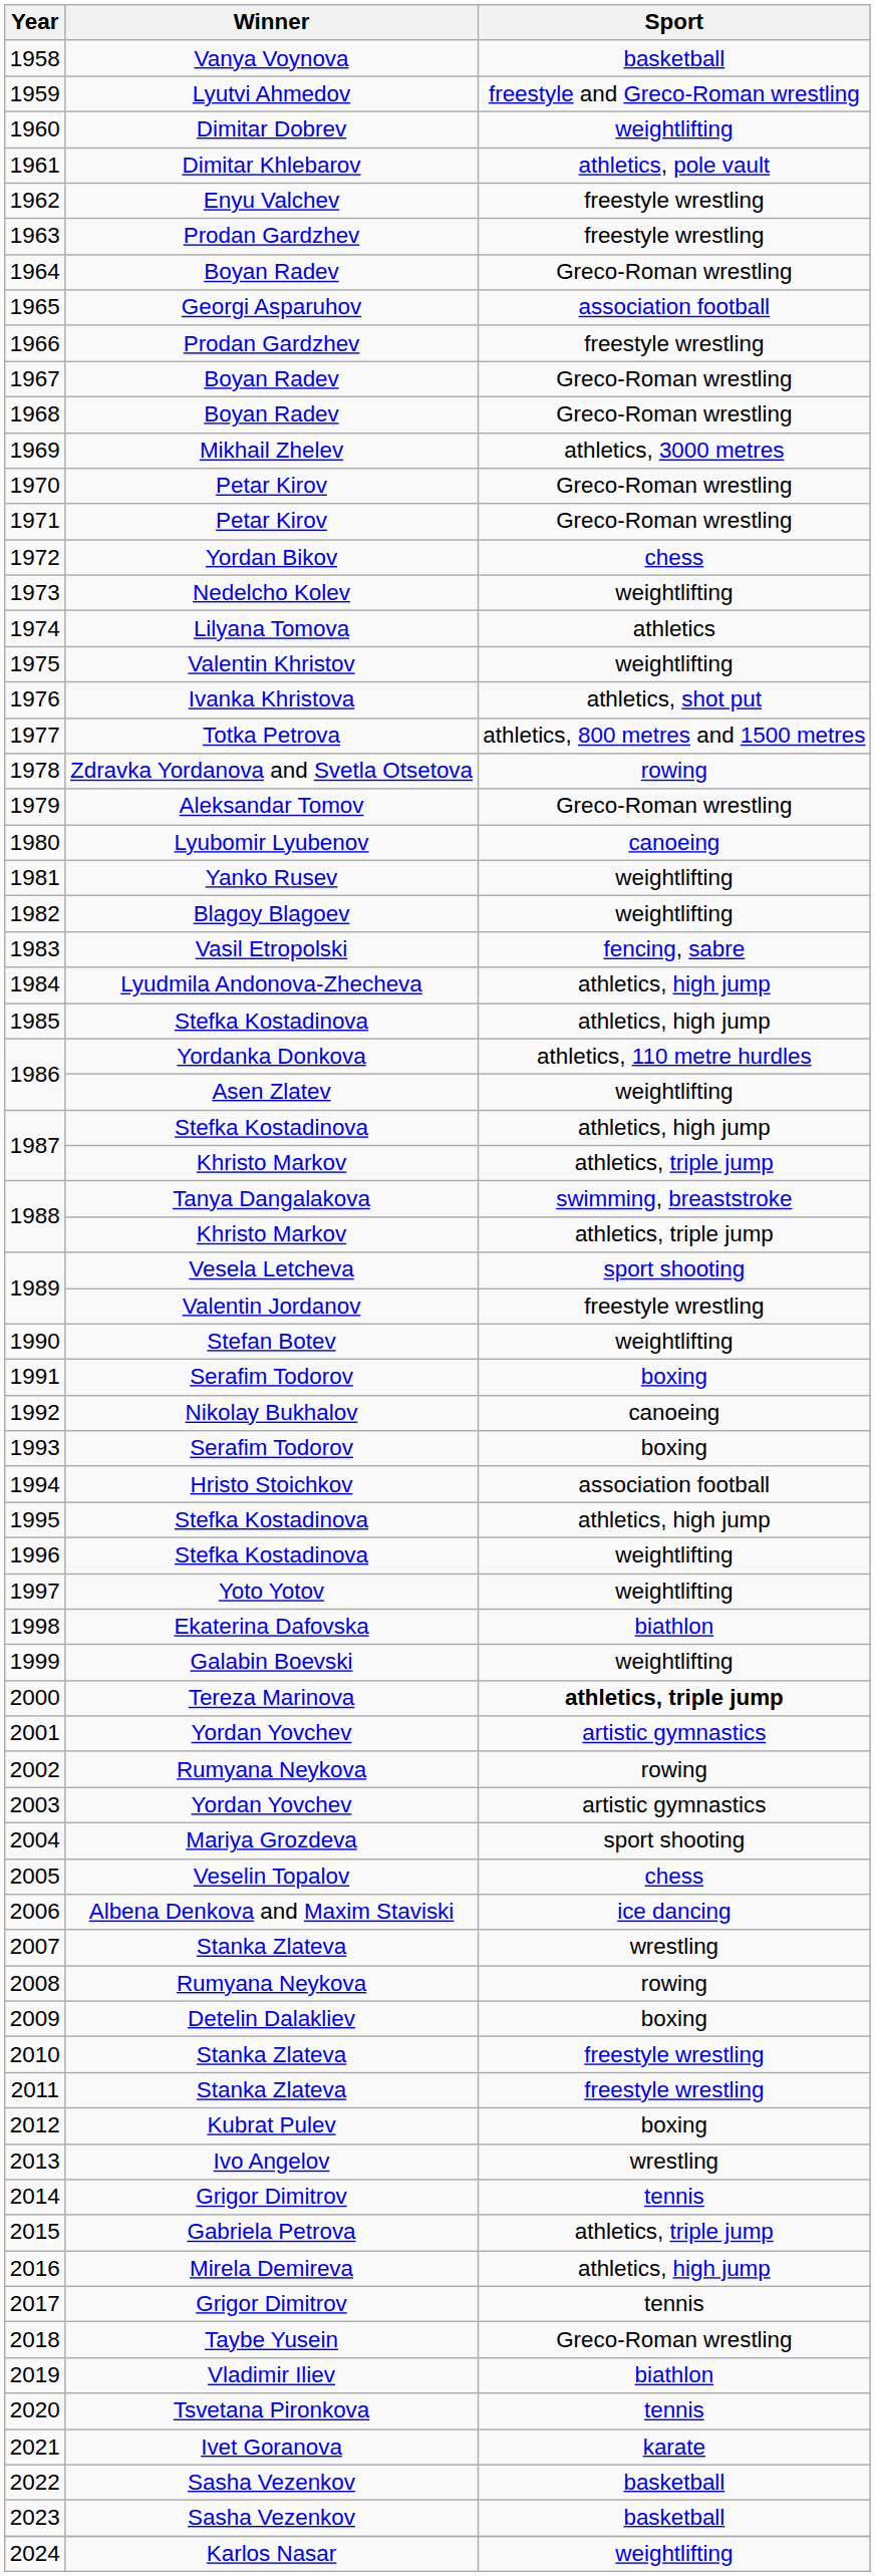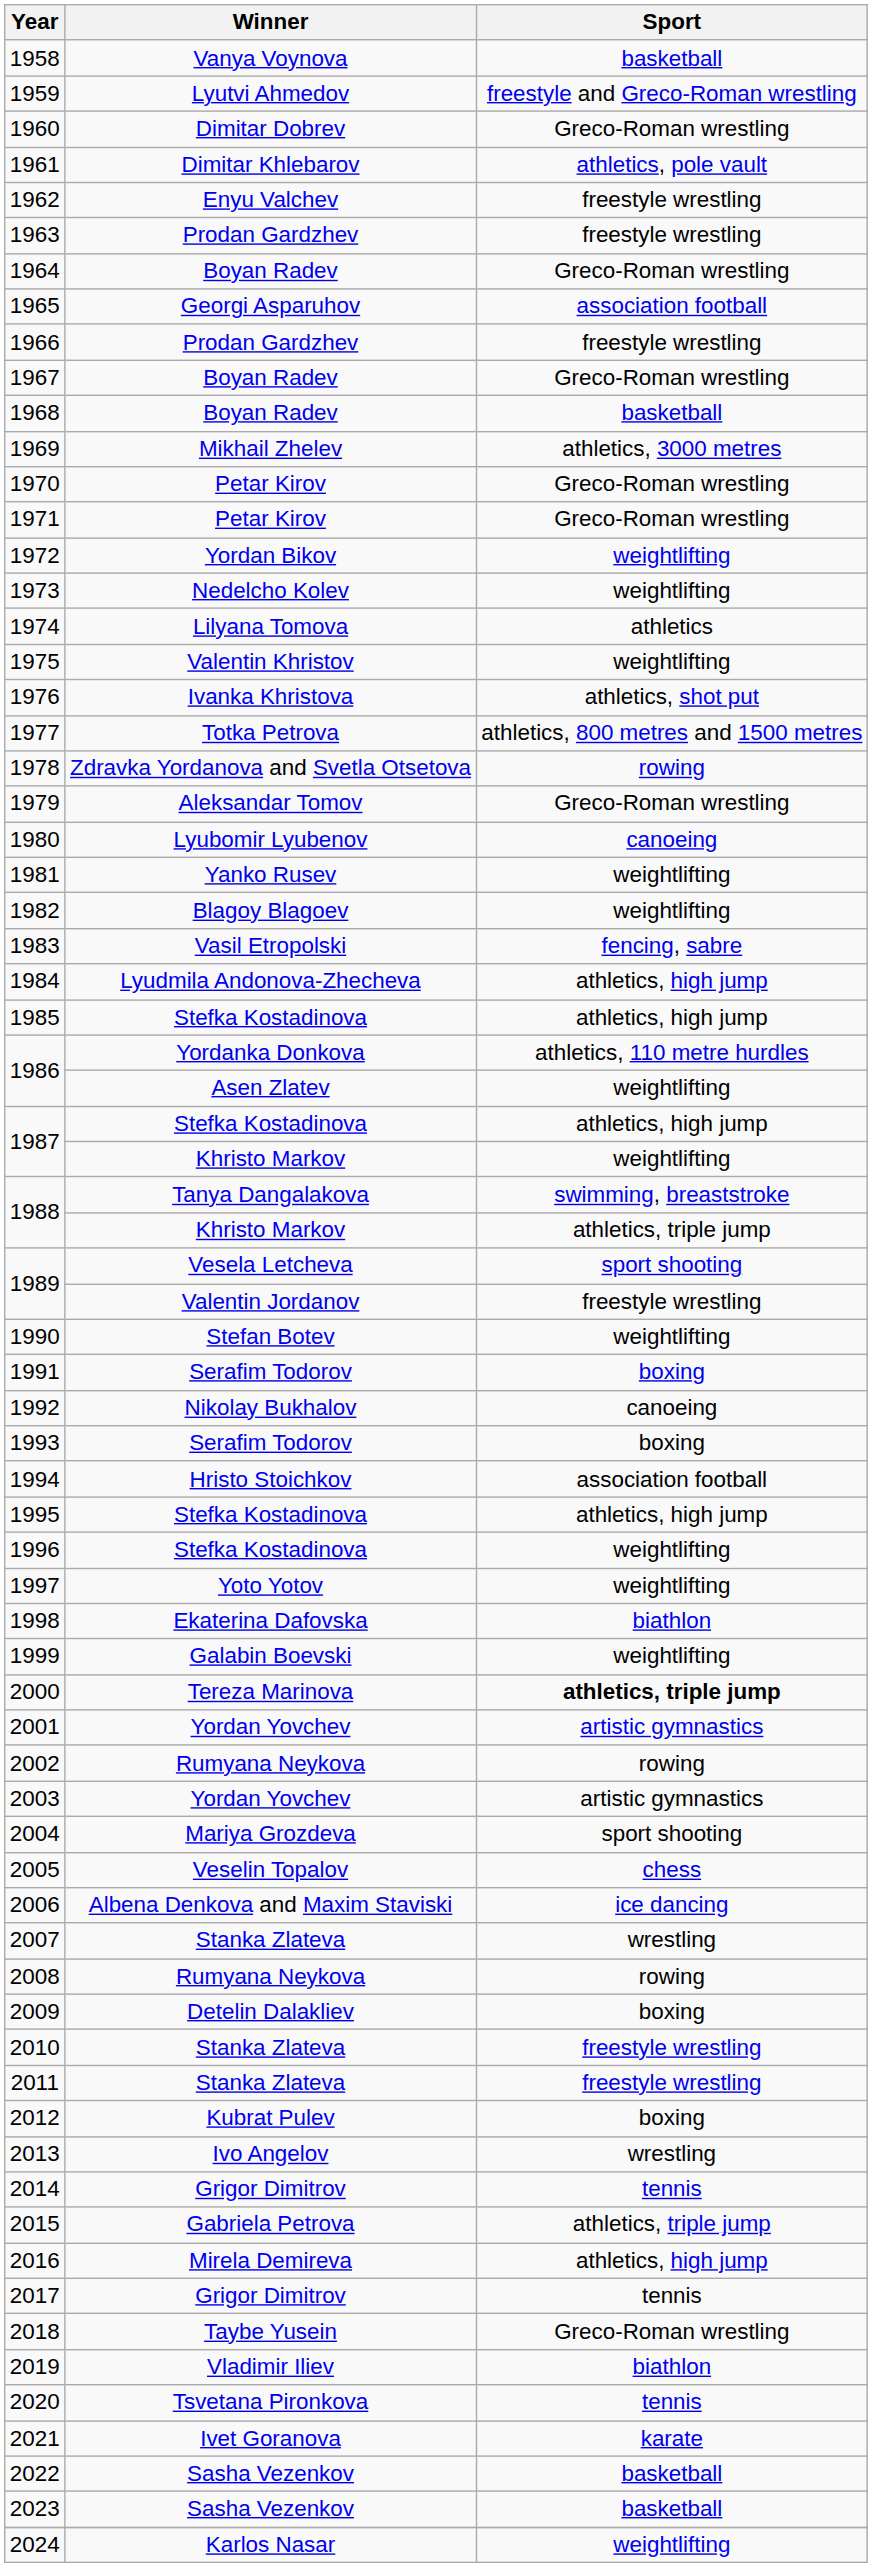1960 | Sport: weightlifting -> Greco-Roman wrestling
1968 | Sport: Greco-Roman wrestling -> basketball
1972 | Sport: chess -> weightlifting
1987 / Khristo Markov | Sport: athletics, triple jump -> weightlifting
